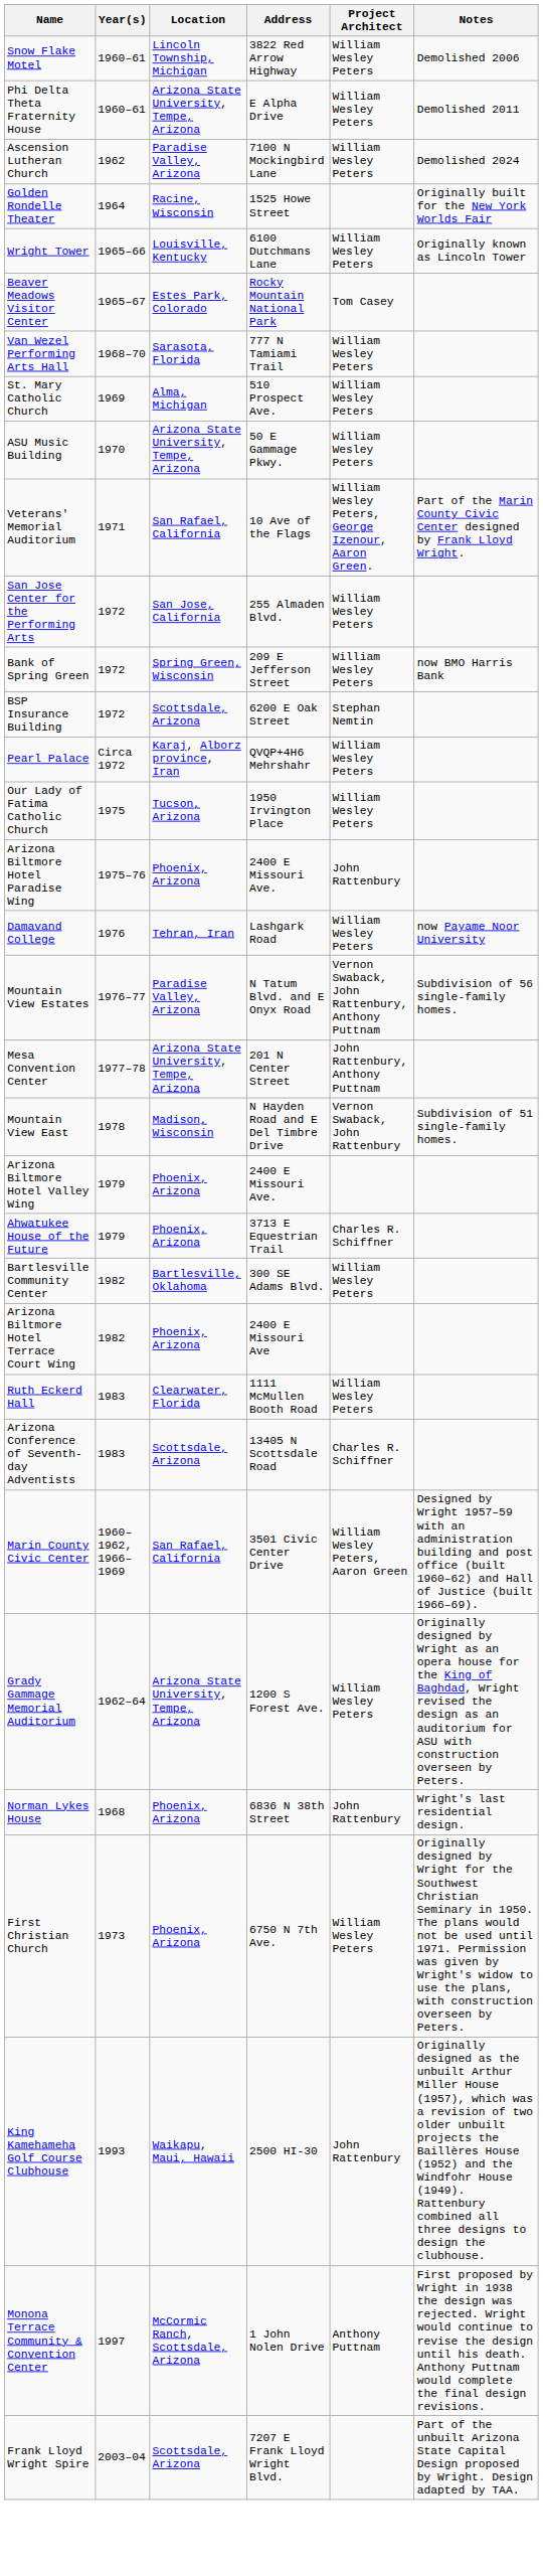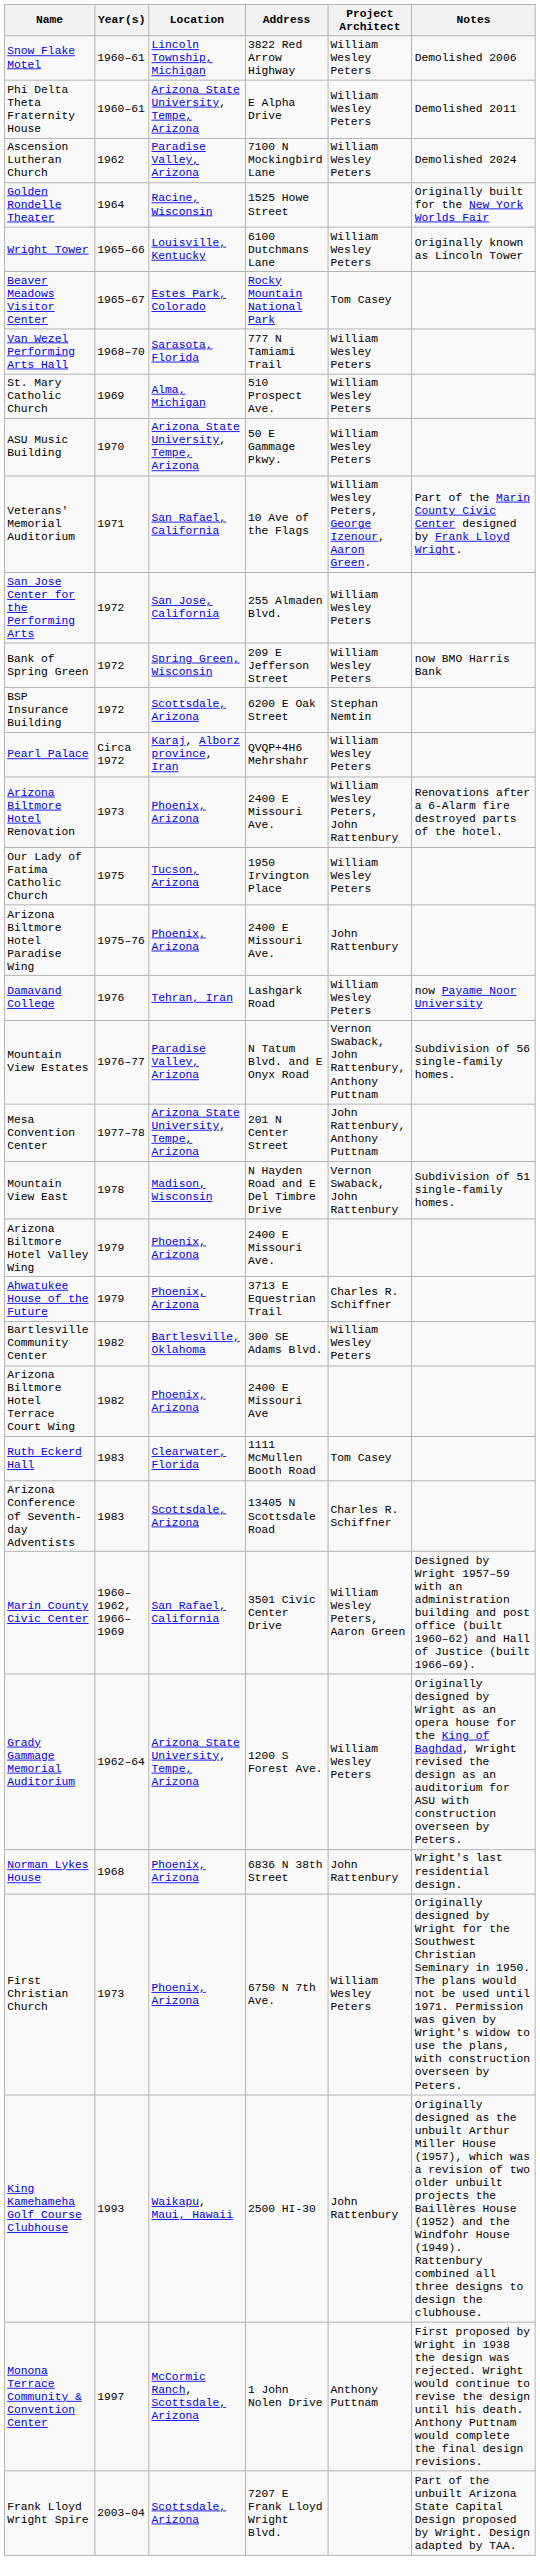+ row: Arizona Biltmore Hotel Renovation | 1973 | Phoenix, Arizona | 2400 E Missouri Ave. | William Wesley Peters, John Rattenbury | Renovations after a 6-Alarm fire destroyed parts of the hotel.
Ruth Eckerd Hall | Project Architect: William Wesley Peters -> Tom Casey
